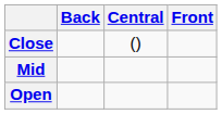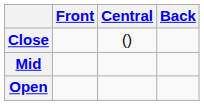columns swapped: Front <-> Back
